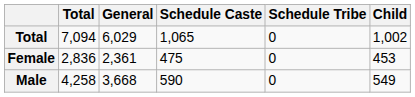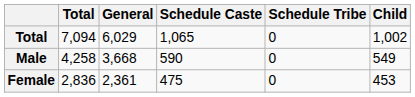rows swapped: Male <-> Female
